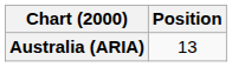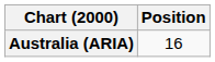Australia (ARIA) | Position: 13 -> 16
